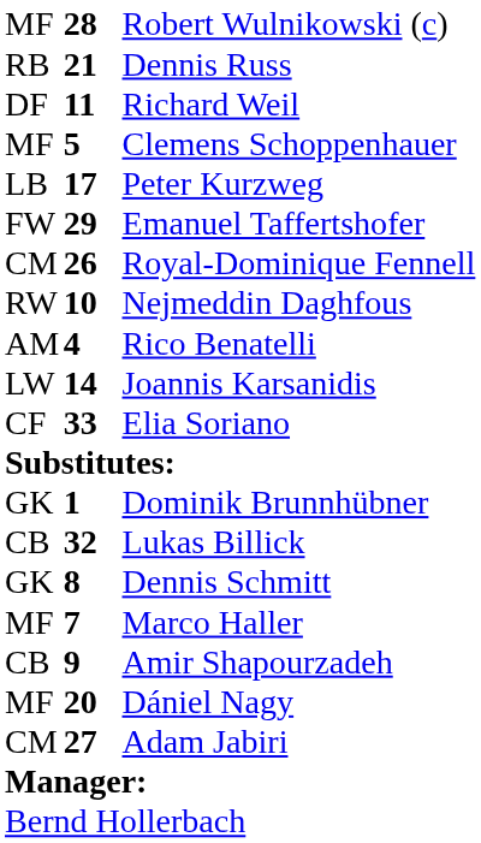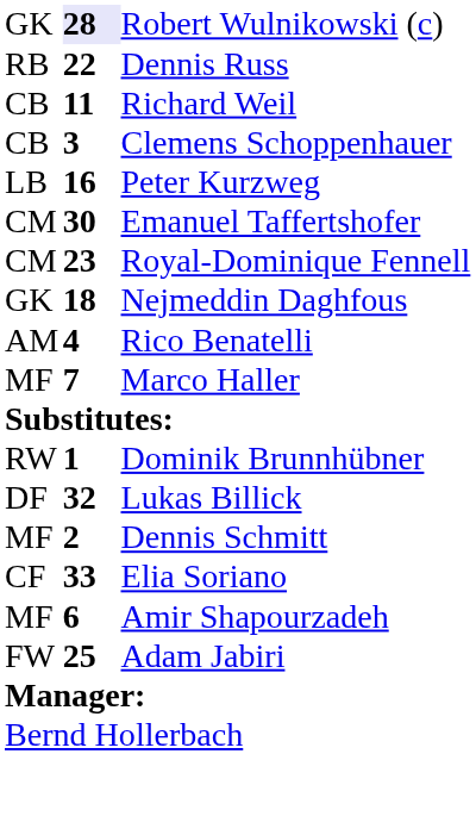Robert Wulnikowski (c) | column 1: MF -> GK
Robert Wulnikowski (c) | column 2: no background -> lavender background
Dennis Russ | column 2: 21 -> 22
Richard Weil | column 1: DF -> CB
Clemens Schoppenhauer | column 1: MF -> CB
Clemens Schoppenhauer | column 2: 5 -> 3
Peter Kurzweg | column 2: 17 -> 16
Emanuel Taffertshofer | column 1: FW -> CM
Emanuel Taffertshofer | column 2: 29 -> 30
Royal-Dominique Fennell | column 2: 26 -> 23
Nejmeddin Daghfous | column 1: RW -> GK
Nejmeddin Daghfous | column 2: 10 -> 18
- row: LW | 14 | Joannis Karsanidis
rows swapped: Elia Soriano <-> Marco Haller
Dominik Brunnhübner | column 1: GK -> RW
Lukas Billick | column 1: CB -> DF
Dennis Schmitt | column 1: GK -> MF
Dennis Schmitt | column 2: 8 -> 2
Amir Shapourzadeh | column 1: CB -> MF
Amir Shapourzadeh | column 2: 9 -> 6
- row: MF | 20 | Dániel Nagy
Adam Jabiri | column 1: CM -> FW
Adam Jabiri | column 2: 27 -> 25
